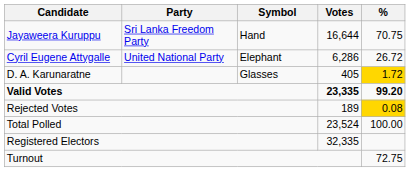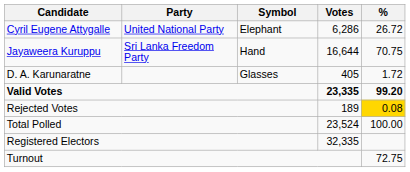rows swapped: Jayaweera Kuruppu <-> Cyril Eugene Attygalle
D. A. Karunaratne | %: gold background -> no background
